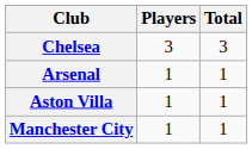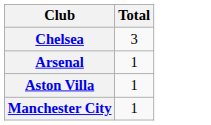- column: Players | 3 | 1 | 1 | 1
